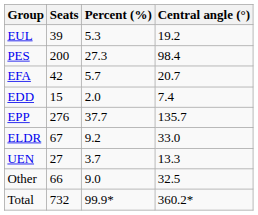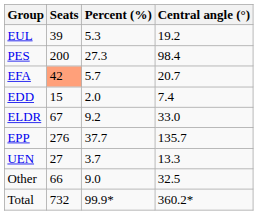EFA | Seats: no background -> lightsalmon background
rows swapped: ELDR <-> EPP
